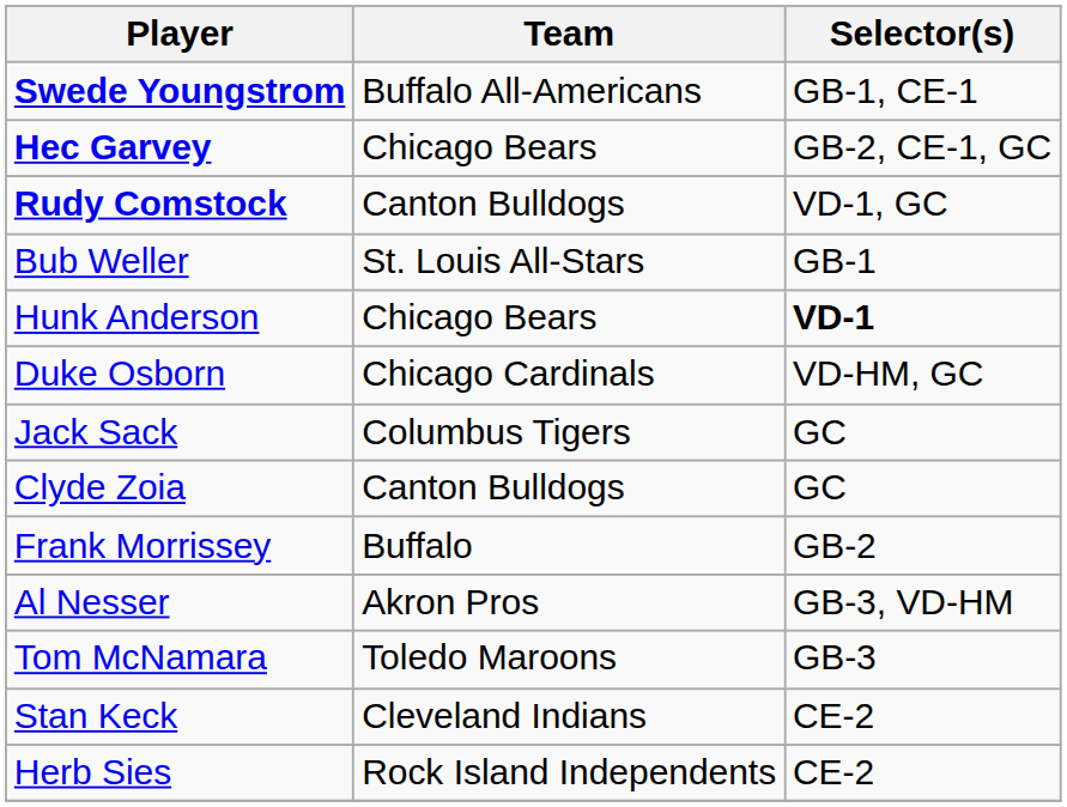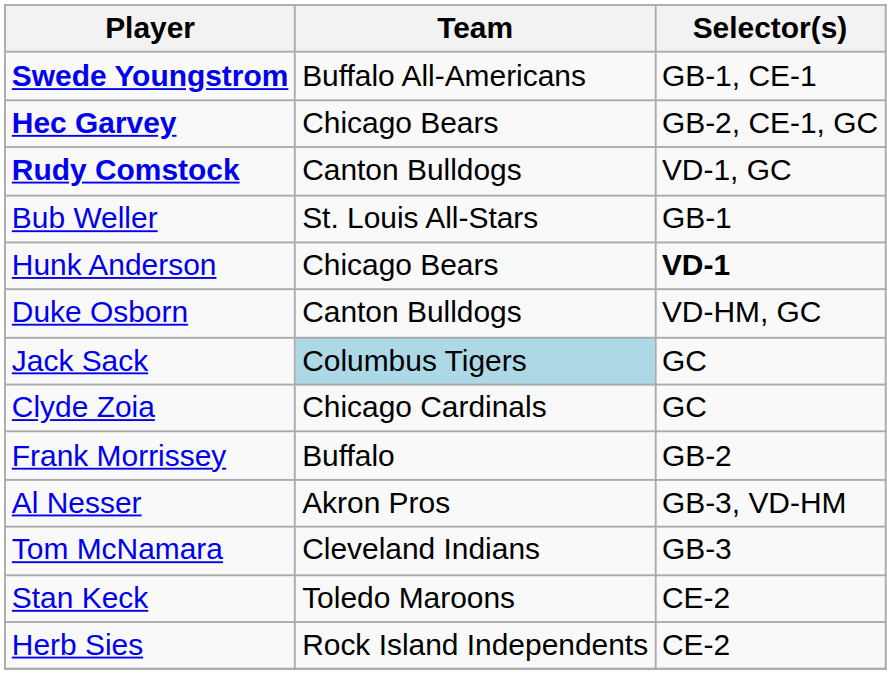Duke Osborn | Team: Chicago Cardinals -> Canton Bulldogs
Jack Sack | Team: no background -> lightblue background
Clyde Zoia | Team: Canton Bulldogs -> Chicago Cardinals
Tom McNamara | Team: Toledo Maroons -> Cleveland Indians
Stan Keck | Team: Cleveland Indians -> Toledo Maroons
